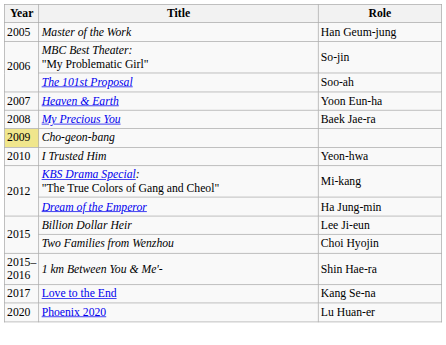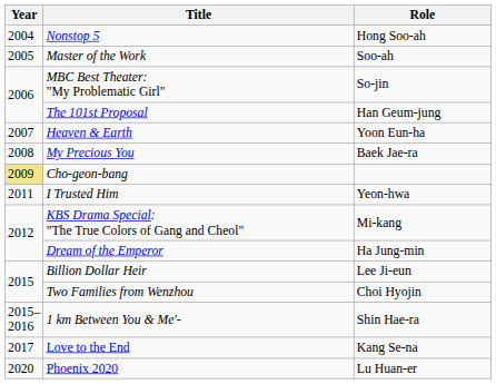+ row: 2004 | Nonstop 5 | Hong Soo-ah
Master of the Work | Role: Han Geum-jung -> Soo-ah
The 101st Proposal | Role: Soo-ah -> Han Geum-jung
I Trusted Him | Year: 2010 -> 2011
